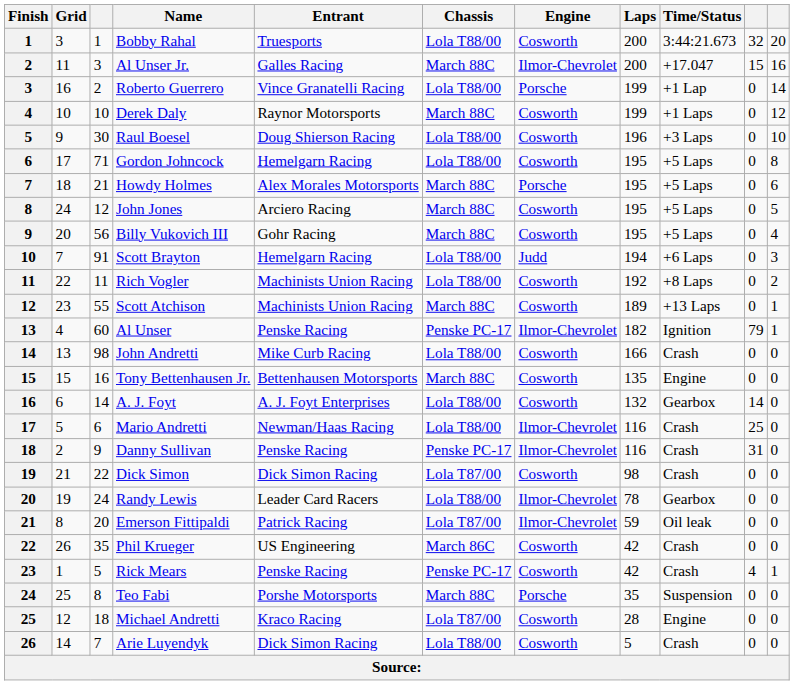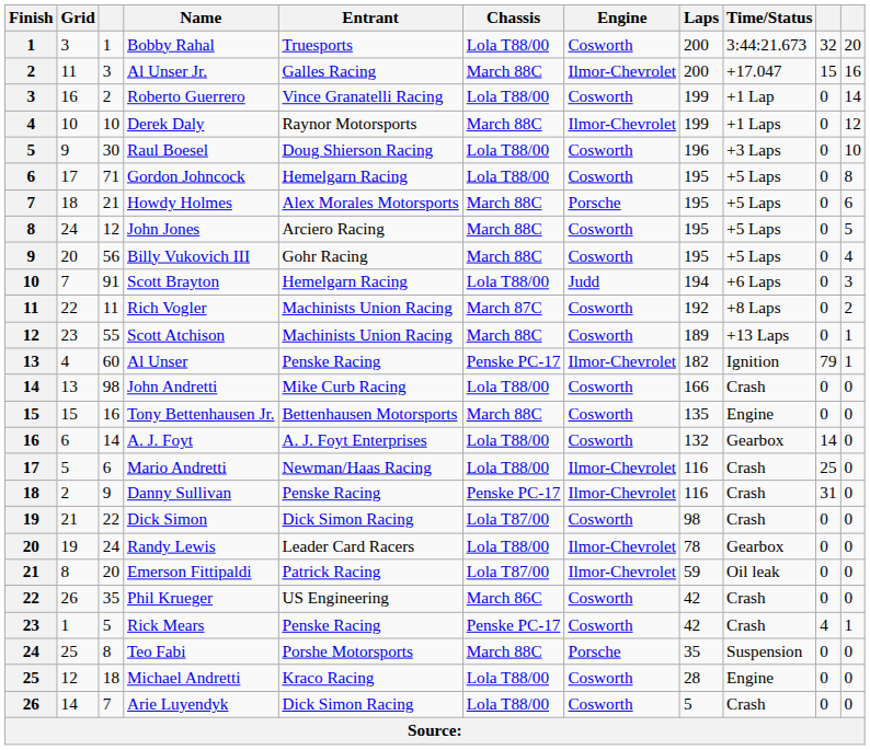Roberto Guerrero | Engine: Porsche -> Cosworth
Derek Daly | Engine: Cosworth -> Ilmor-Chevrolet
Rich Vogler | Chassis: Lola T88/00 -> March 87C
Michael Andretti | Chassis: Lola T87/00 -> Lola T88/00
